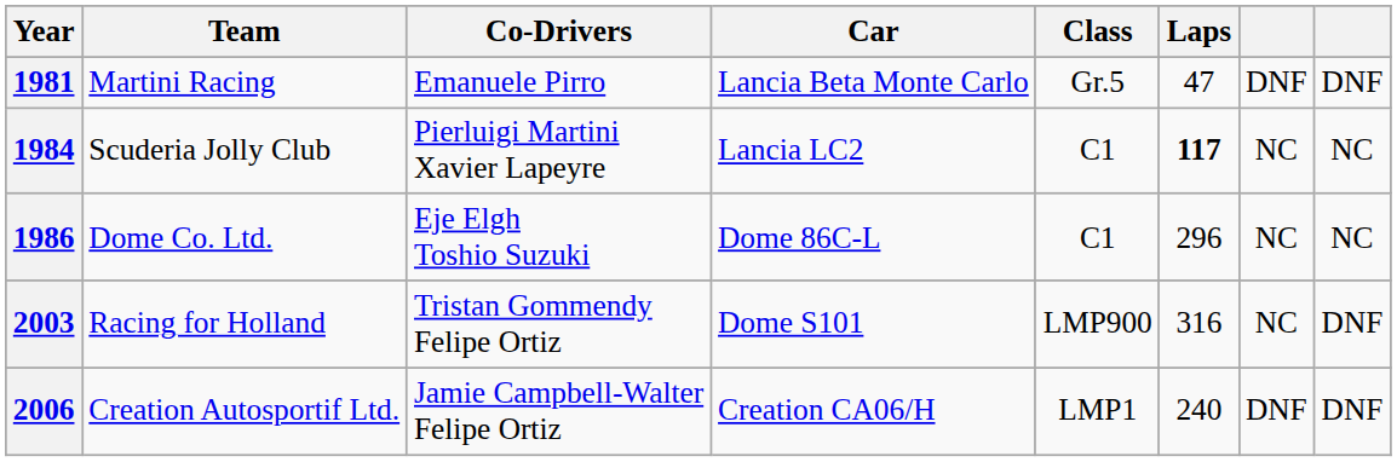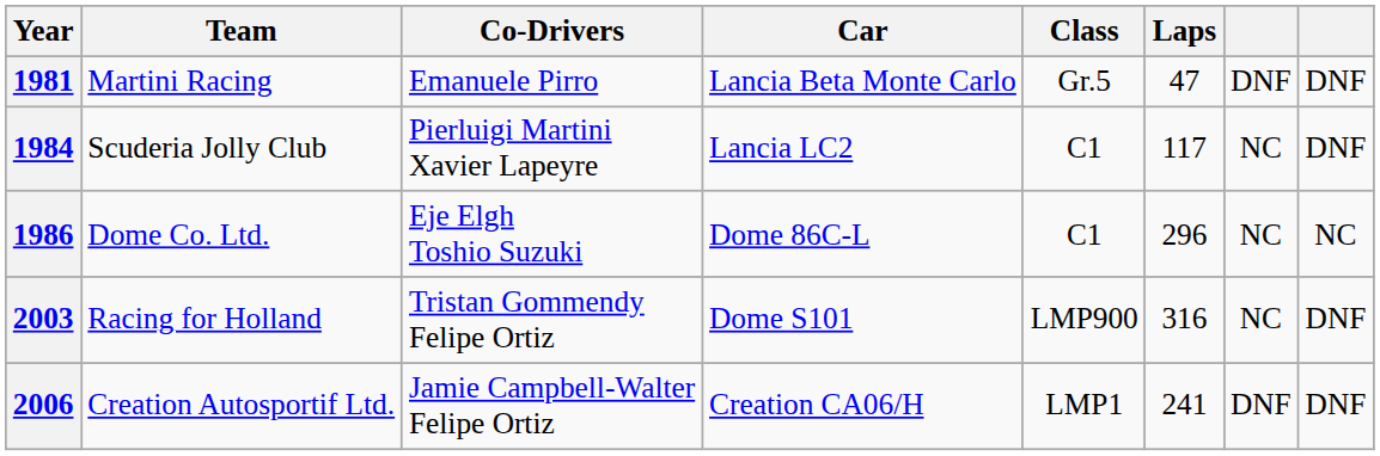1984 | Laps: bold -> normal
1984 | column 8: NC -> DNF
2006 | Laps: 240 -> 241
